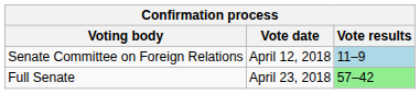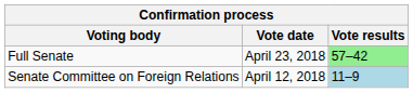rows swapped: Senate Committee on Foreign Relations <-> Full Senate
